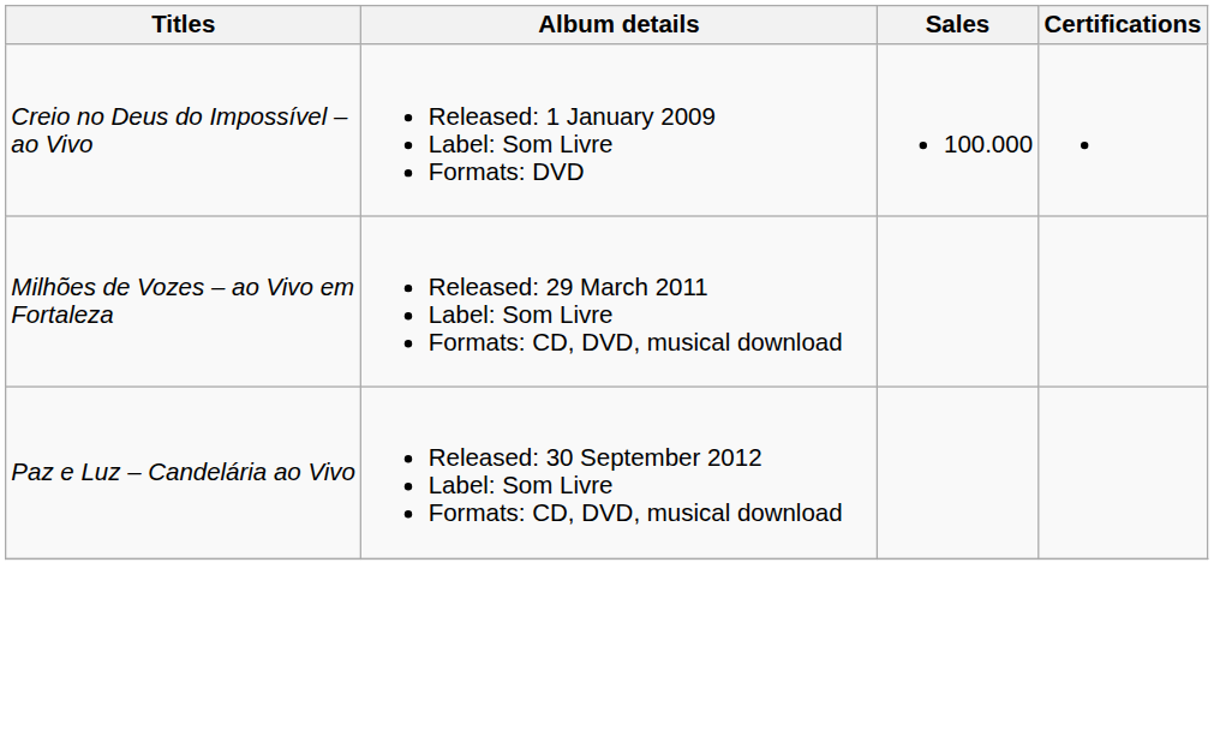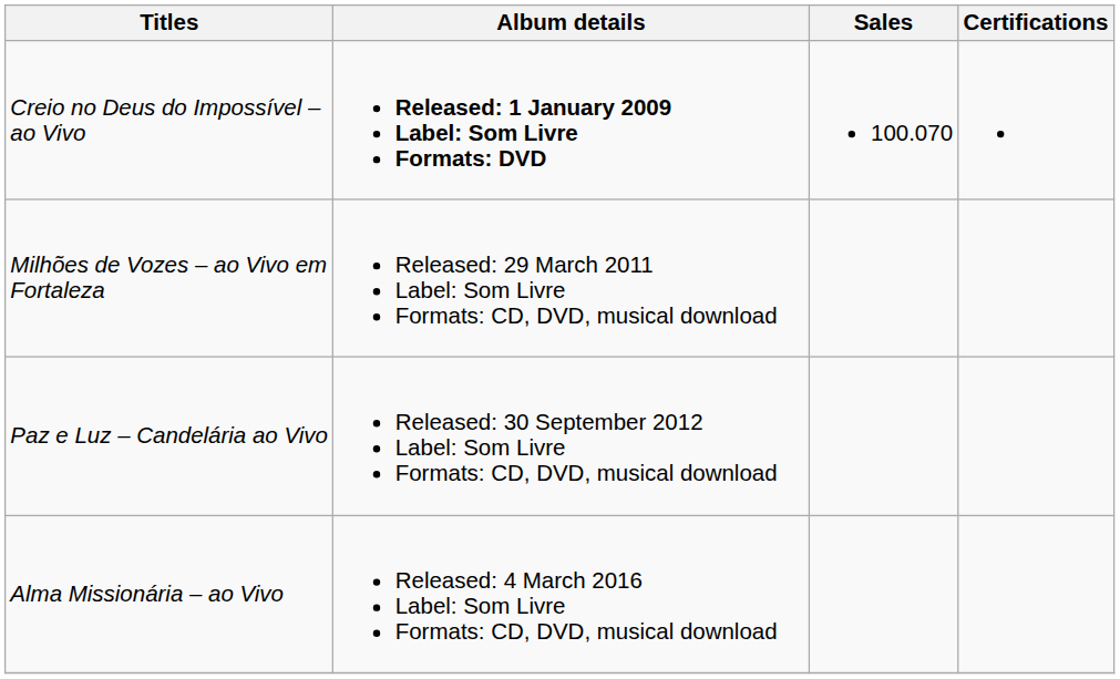Creio no Deus do Impossível – ao Vivo | Album details: normal -> bold
Creio no Deus do Impossível – ao Vivo | Sales: 100.000 -> 100.070
+ row: Alma Missionária – ao Vivo | Released: 4 March 2016 Label: Som Livre Formats: CD, DVD, musical download
